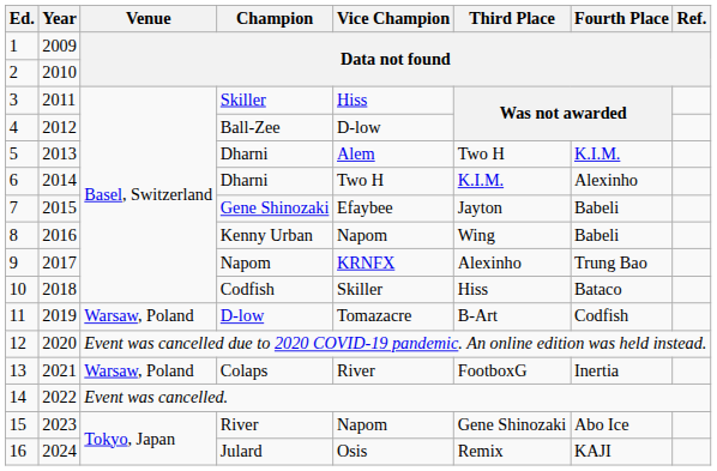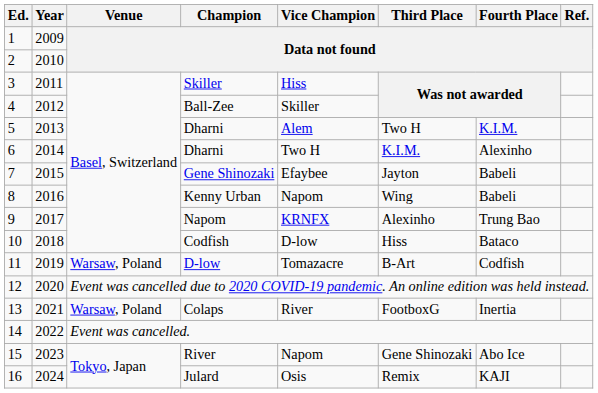4 | Vice Champion: D-low -> Skiller
10 | Vice Champion: Skiller -> D-low
